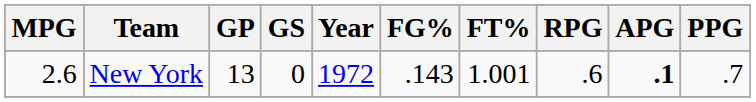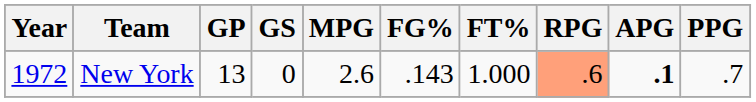columns swapped: Year <-> MPG
New York | FT%: 1.001 -> 1.000
New York | RPG: no background -> lightsalmon background
